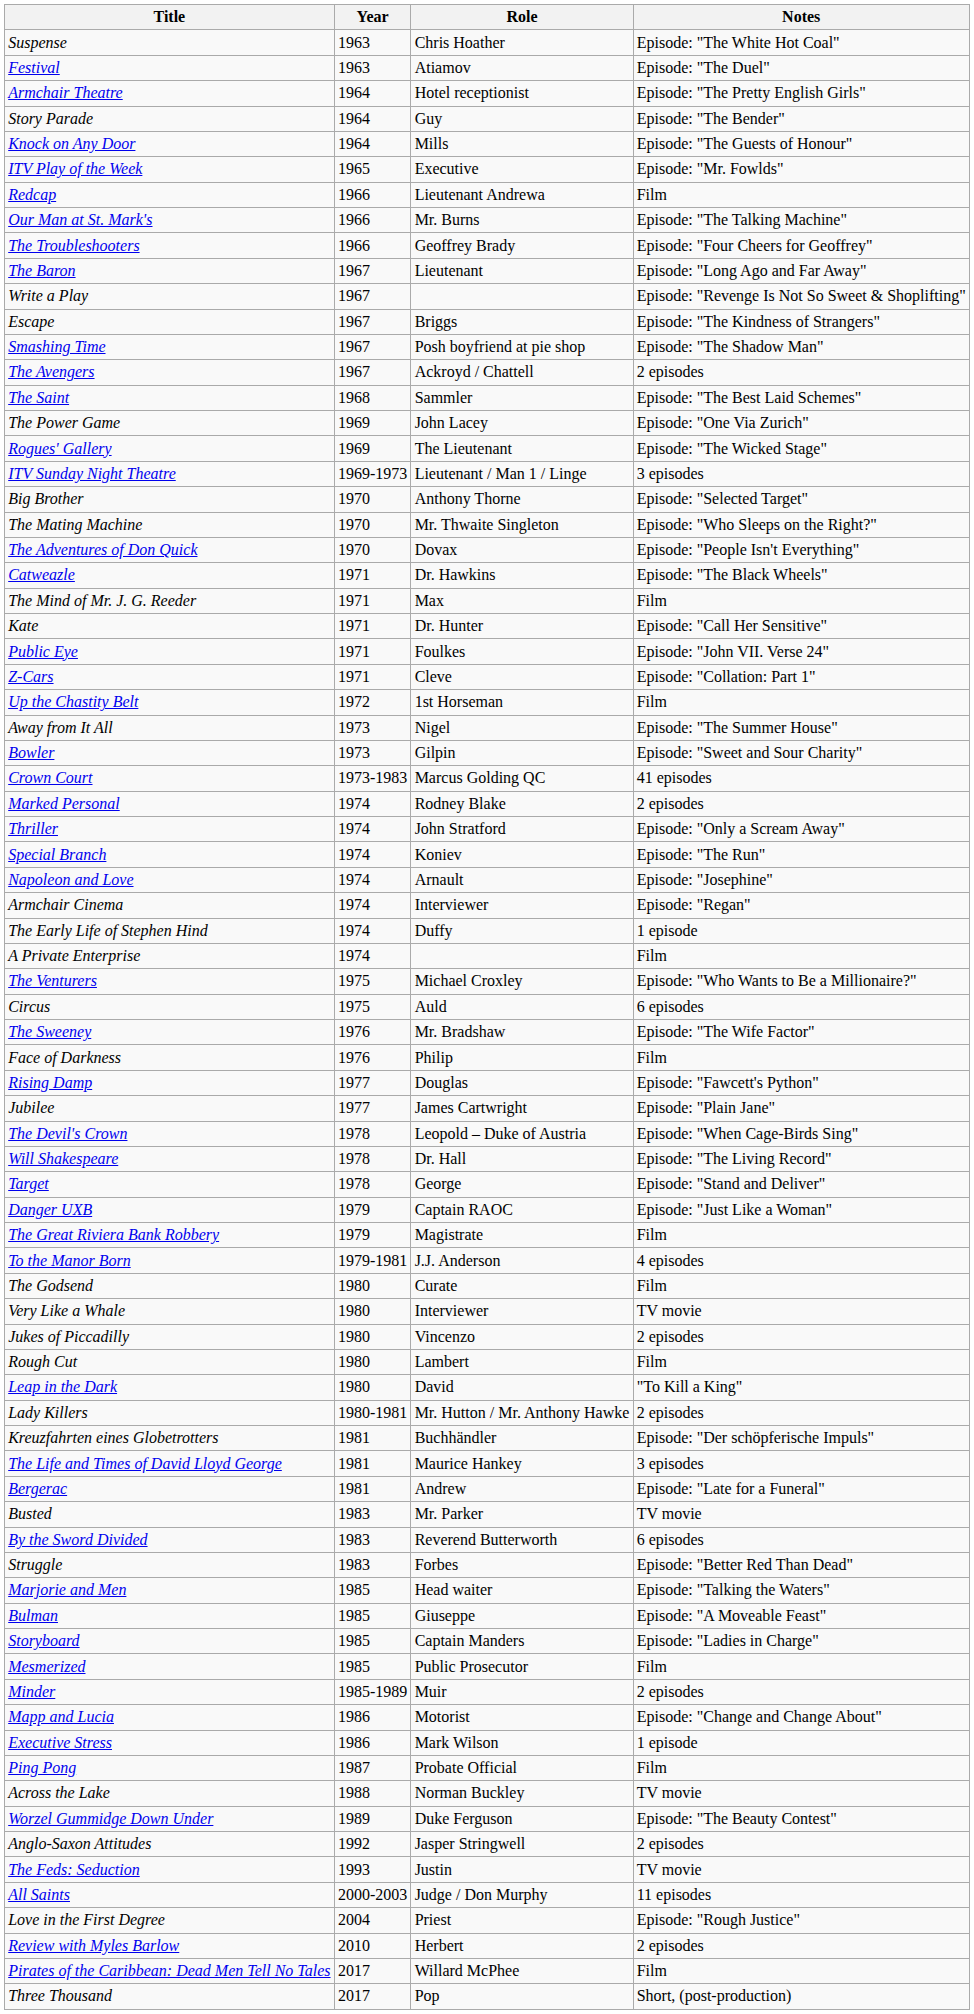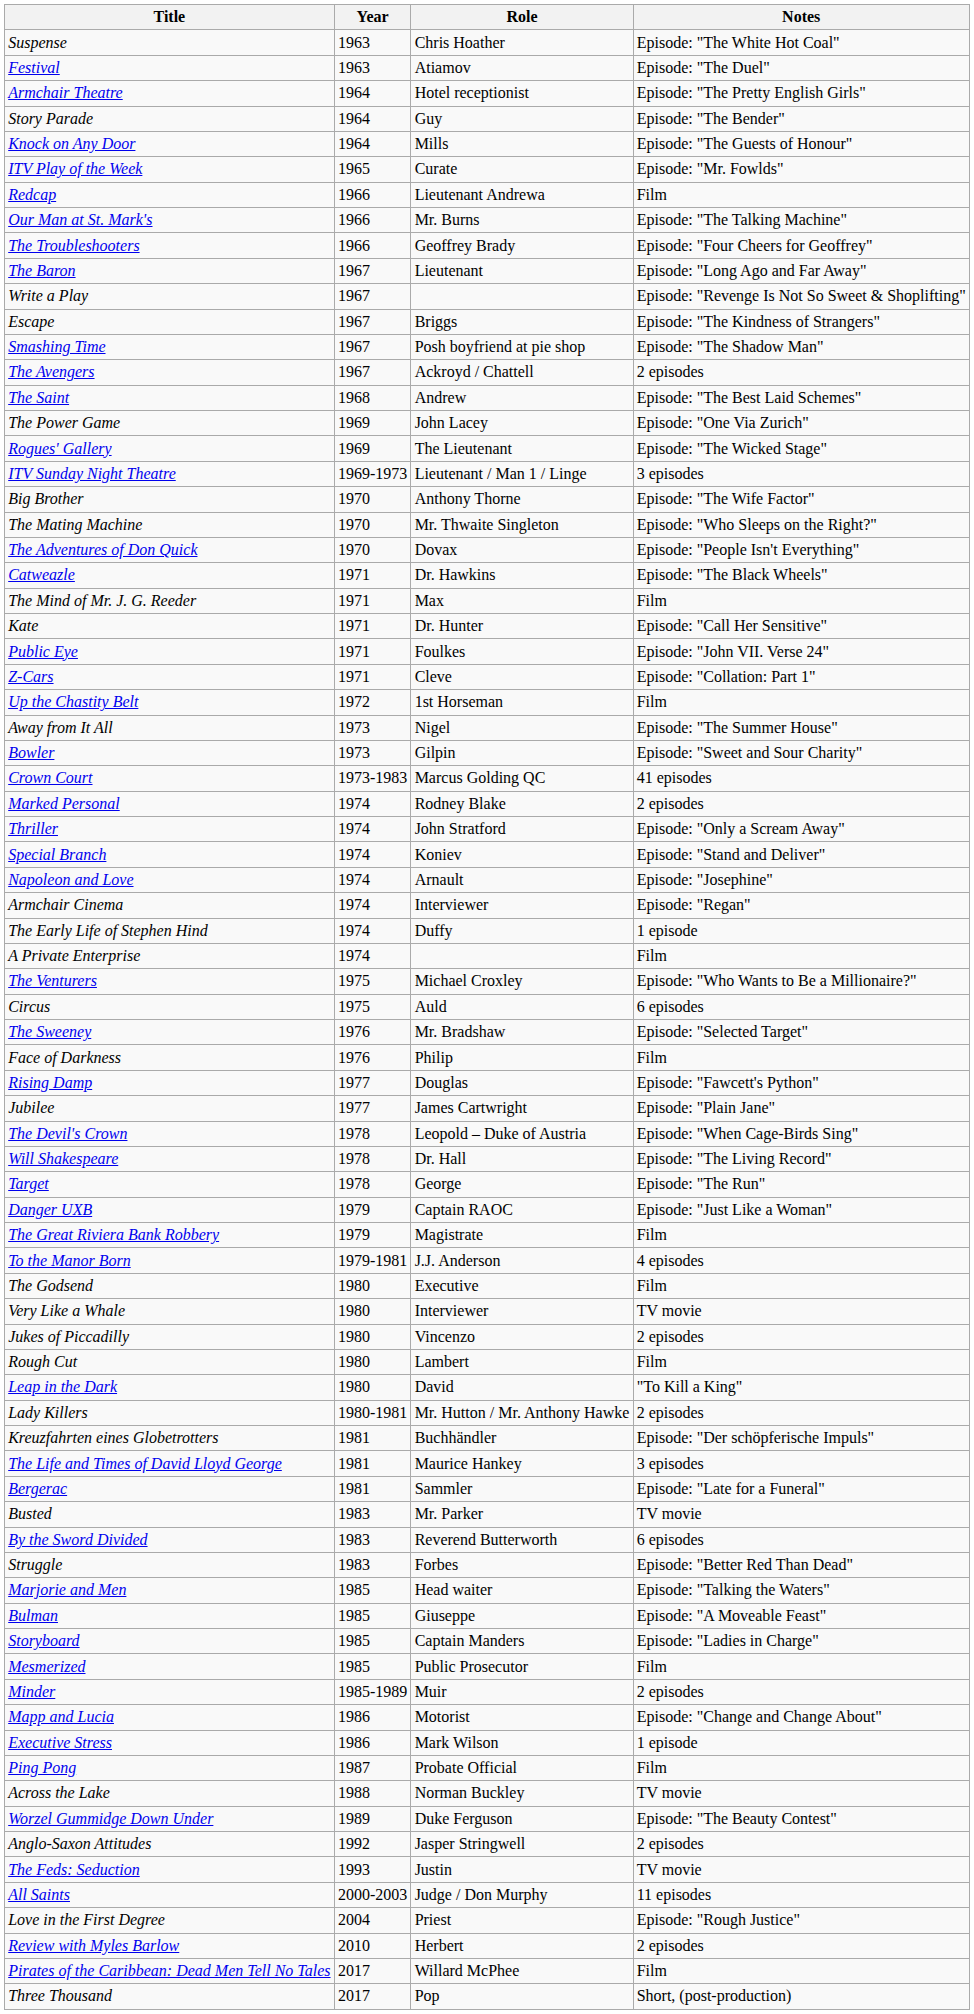ITV Play of the Week | Role: Executive -> Curate
The Saint | Role: Sammler -> Andrew
Big Brother | Notes: Episode: "Selected Target" -> Episode: "The Wife Factor"
Special Branch | Notes: Episode: "The Run" -> Episode: "Stand and Deliver"
The Sweeney | Notes: Episode: "The Wife Factor" -> Episode: "Selected Target"
Target | Notes: Episode: "Stand and Deliver" -> Episode: "The Run"
The Godsend | Role: Curate -> Executive
Bergerac | Role: Andrew -> Sammler
